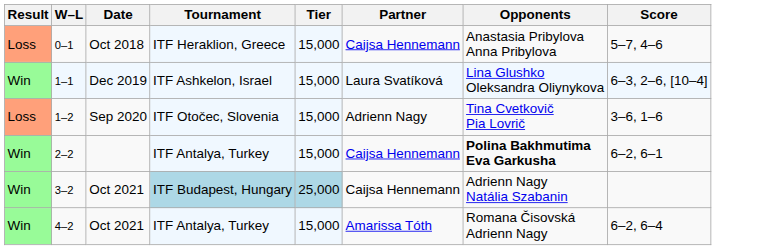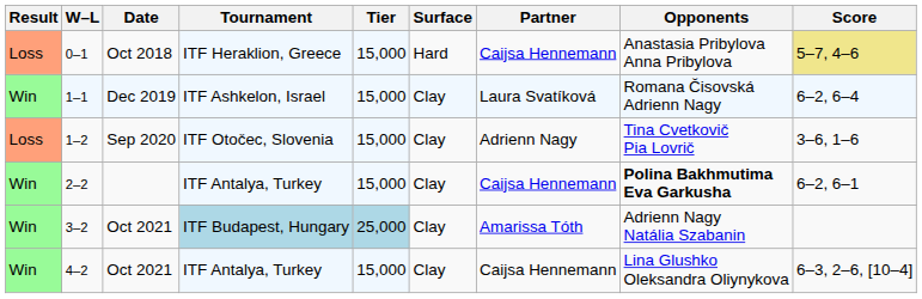+ column: Surface | Hard | Clay | Clay | Clay | Clay | Clay
0–1 | Score: no background -> khaki background
1–1 | Opponents: Lina Glushko Oleksandra Oliynykova -> Romana Čisovská Adrienn Nagy
1–1 | Score: 6–3, 2–6, [10–4] -> 6–2, 6–4
3–2 | Partner: Caijsa Hennemann -> Amarissa Tóth
4–2 | Partner: Amarissa Tóth -> Caijsa Hennemann
4–2 | Opponents: Romana Čisovská Adrienn Nagy -> Lina Glushko Oleksandra Oliynykova
4–2 | Score: 6–2, 6–4 -> 6–3, 2–6, [10–4]
